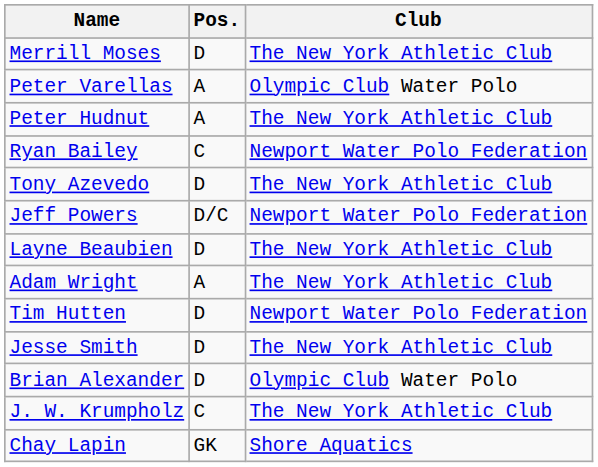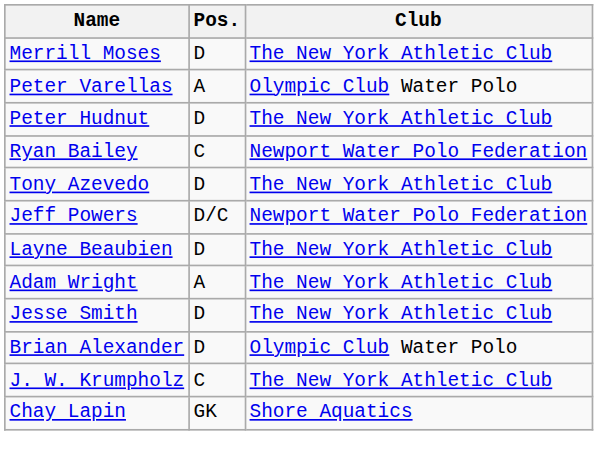Peter Hudnut | Pos.: A -> D
- row: Tim Hutten | D | Newport Water Polo Federation
